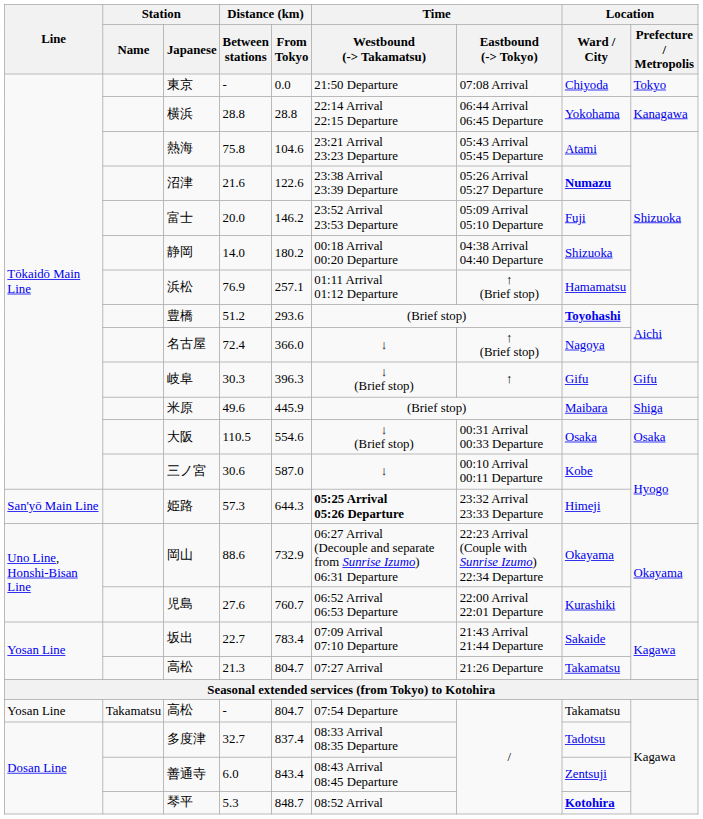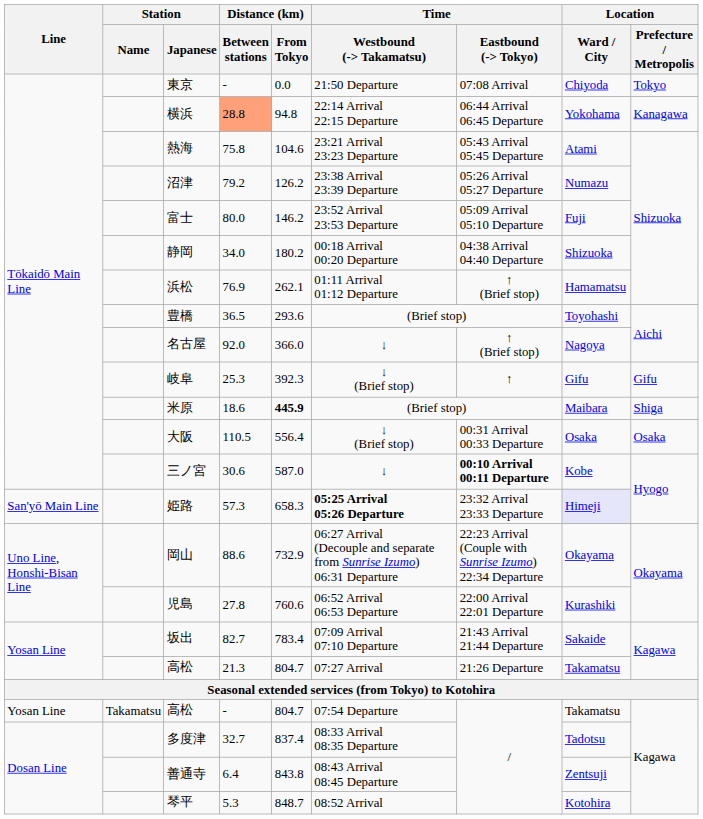横浜 | Distance (km) / Between stations: no background -> lightsalmon background
横浜 | Distance (km) / From Tokyo: 28.8 -> 94.8
沼津 | Distance (km) / Between stations: 21.6 -> 79.2
沼津 | Distance (km) / From Tokyo: 122.6 -> 126.2
沼津 | Location / Ward / City: bold -> normal
富士 | Distance (km) / Between stations: 20.0 -> 80.0
静岡 | Distance (km) / Between stations: 14.0 -> 34.0
浜松 | Distance (km) / From Tokyo: 257.1 -> 262.1
豊橋 | Distance (km) / Between stations: 51.2 -> 36.5
豊橋 | Location / Ward / City: bold -> normal
名古屋 | Distance (km) / Between stations: 72.4 -> 92.0
岐阜 | Distance (km) / Between stations: 30.3 -> 25.3
岐阜 | Distance (km) / From Tokyo: 396.3 -> 392.3
米原 | Distance (km) / Between stations: 49.6 -> 18.6
米原 | Distance (km) / From Tokyo: normal -> bold
大阪 | Distance (km) / From Tokyo: 554.6 -> 556.4
三ノ宮 | Time / Eastbound (-> Tokyo): normal -> bold
姫路 | Distance (km) / From Tokyo: 644.3 -> 658.3
姫路 | Location / Ward / City: no background -> lavender background
児島 | Distance (km) / Between stations: 27.6 -> 27.8
児島 | Distance (km) / From Tokyo: 760.7 -> 760.6
坂出 | Distance (km) / Between stations: 22.7 -> 82.7
善通寺 | Distance (km) / Between stations: 6.0 -> 6.4
善通寺 | Distance (km) / From Tokyo: 843.4 -> 843.8
琴平 | Location / Ward / City: bold -> normal
